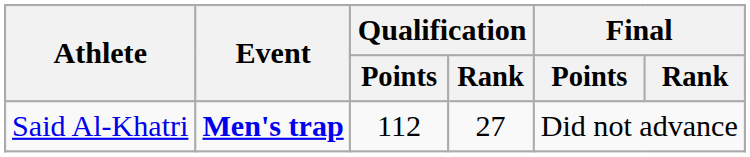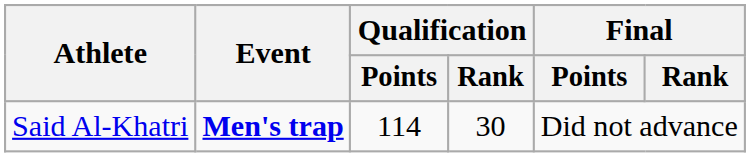Said Al-Khatri | Qualification / Points: 112 -> 114
Said Al-Khatri | Qualification / Rank: 27 -> 30
